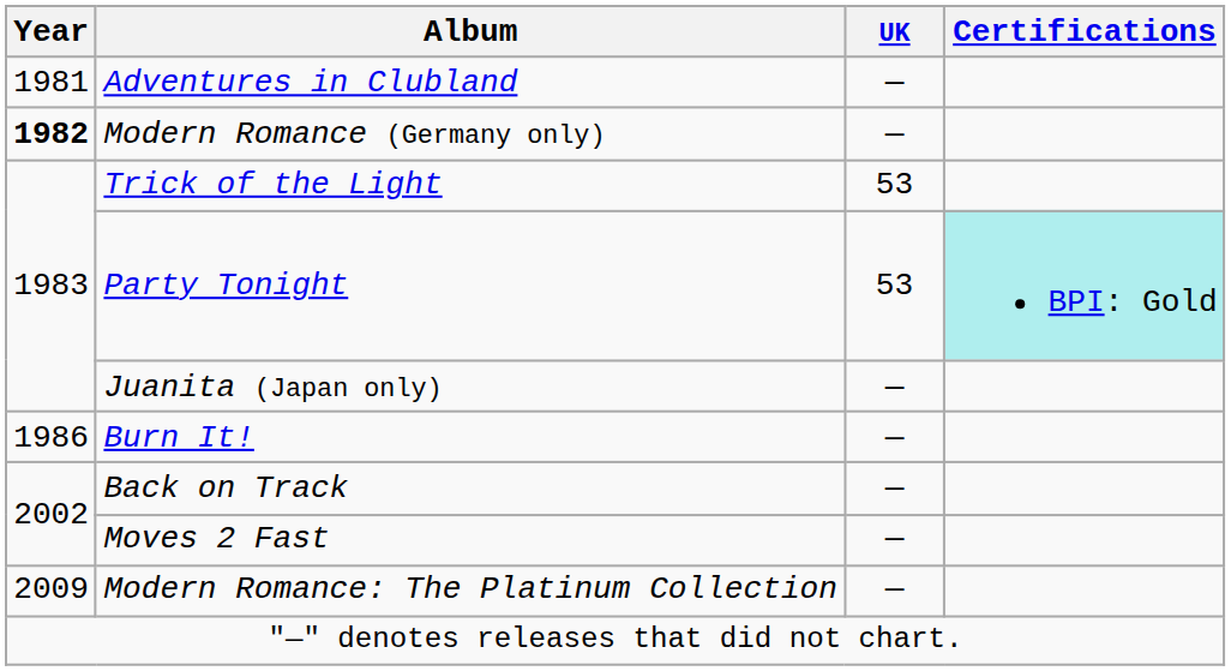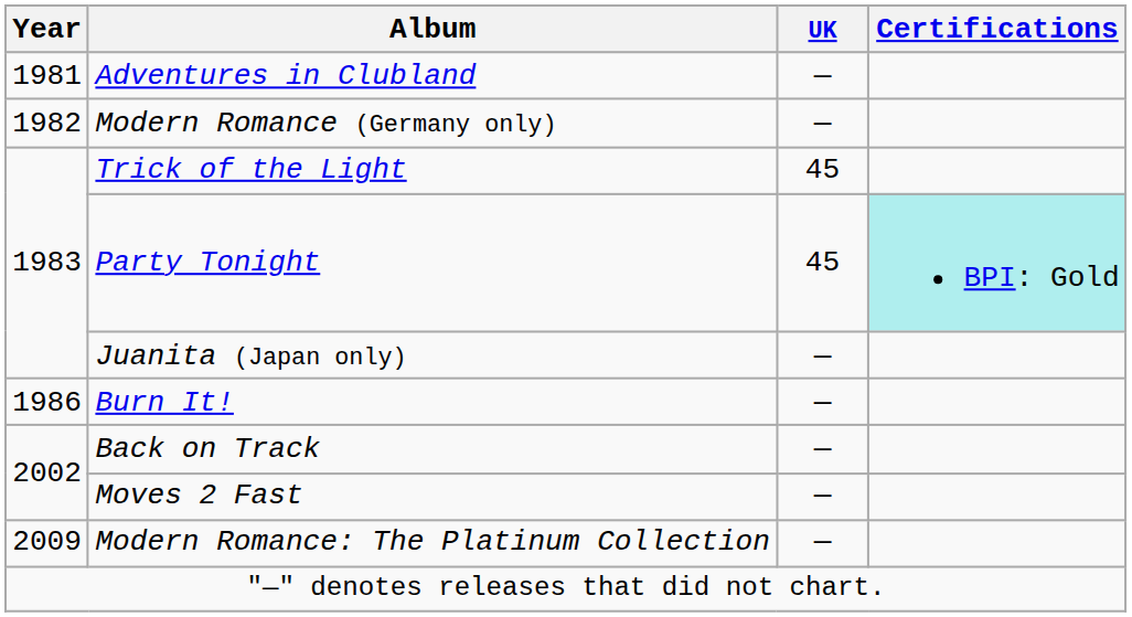Modern Romance (Germany only) | Year: bold -> normal
Trick of the Light | UK: 53 -> 45
Party Tonight | UK: 53 -> 45
